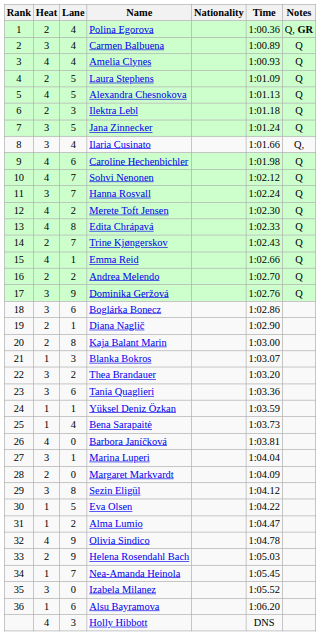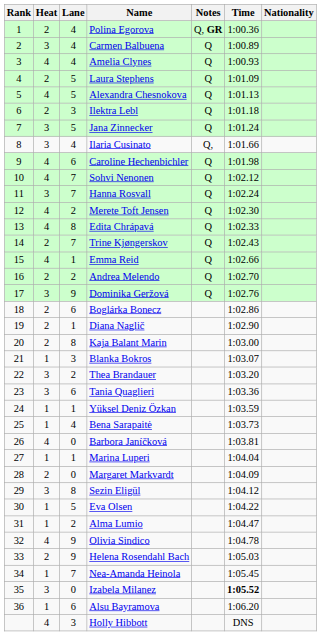columns swapped: Nationality <-> Notes
Boglárka Bonecz | Heat: 3 -> 2
Marina Luperi | Heat: 3 -> 1
Izabela Milanez | Time: normal -> bold
